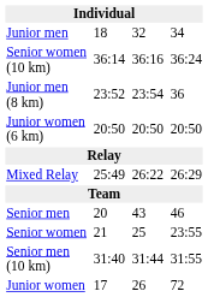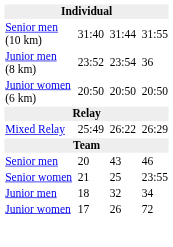rows swapped: Senior men (10 km) <-> Junior men
- row: Senior women (10 km) | 36:14 | 36:16 | 36:24
